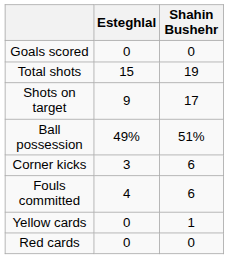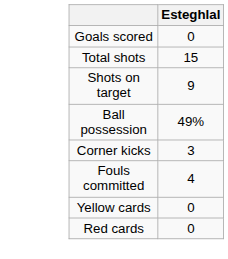- column: Shahin Bushehr | 0 | 19 | 17 | 51% | 6 | 6 | 1 | 0
